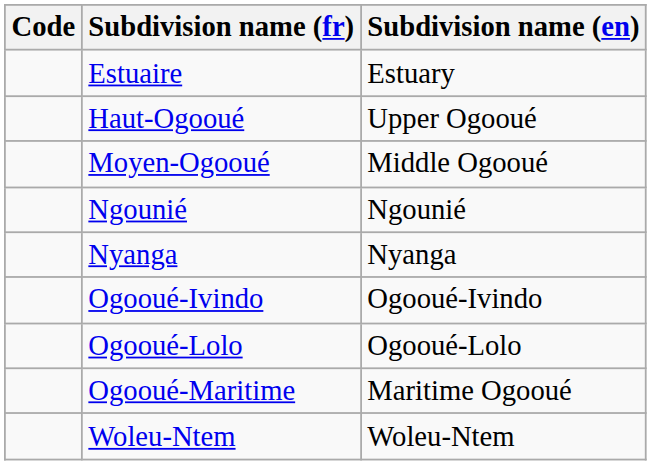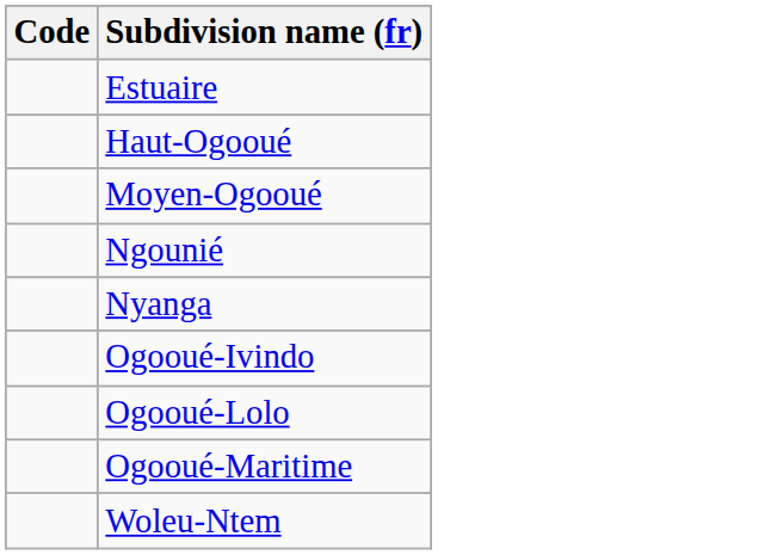- column: Subdivision name (en) | Estuary | Upper Ogooué | Middle Ogooué | Ngounié | Nyanga | Ogooué-Ivindo | Ogooué-Lolo | Maritime Ogooué | Woleu-Ntem
